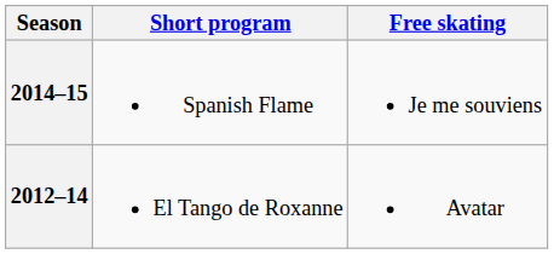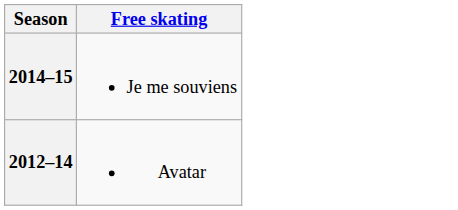- column: Short program | Spanish Flame | El Tango de Roxanne
